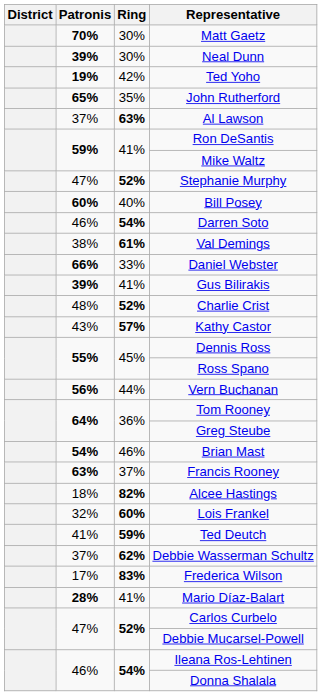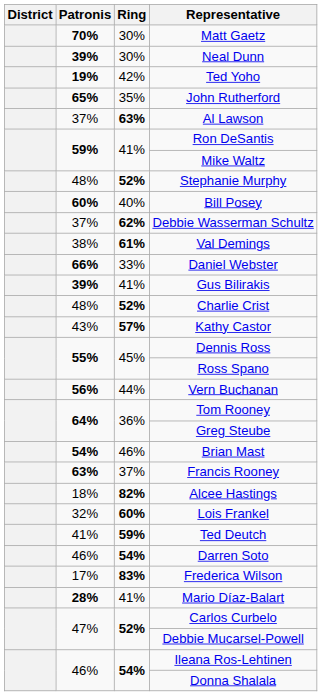Stephanie Murphy | Patronis: 47% -> 48%
rows swapped: Darren Soto <-> Debbie Wasserman Schultz
